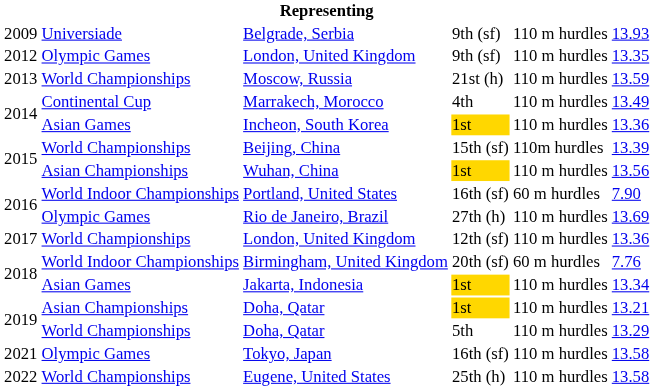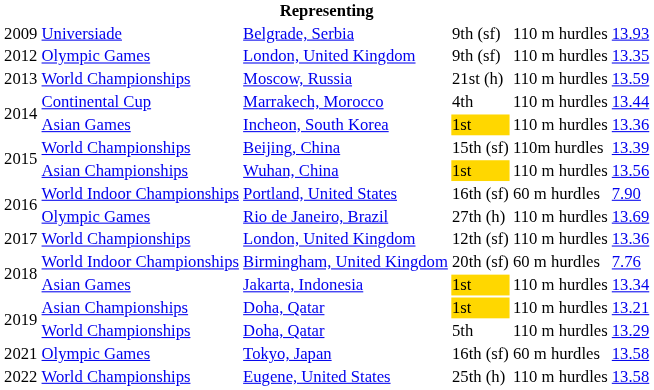Marrakech, Morocco | column 6: 13.49 -> 13.44
Tokyo, Japan | column 5: 110 m hurdles -> 60 m hurdles
